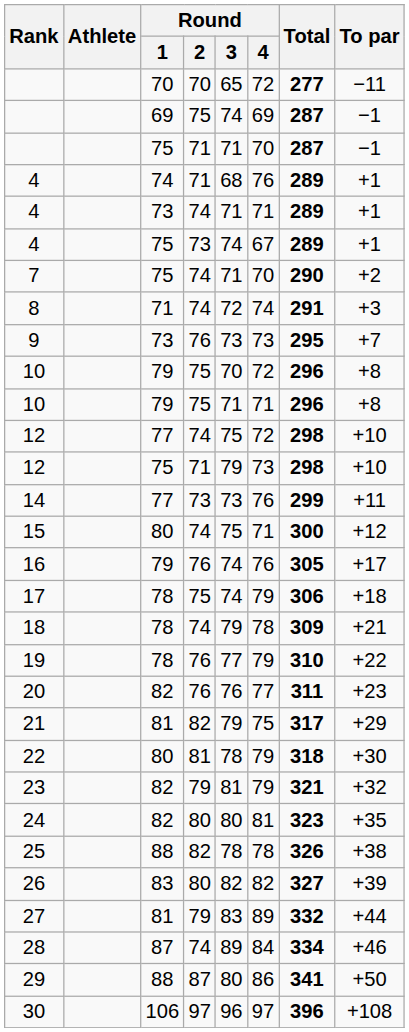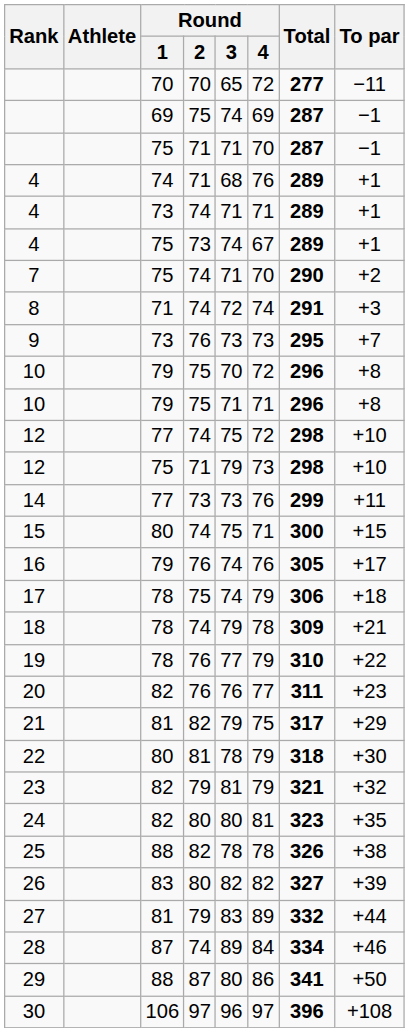15 | To par: +12 -> +15
